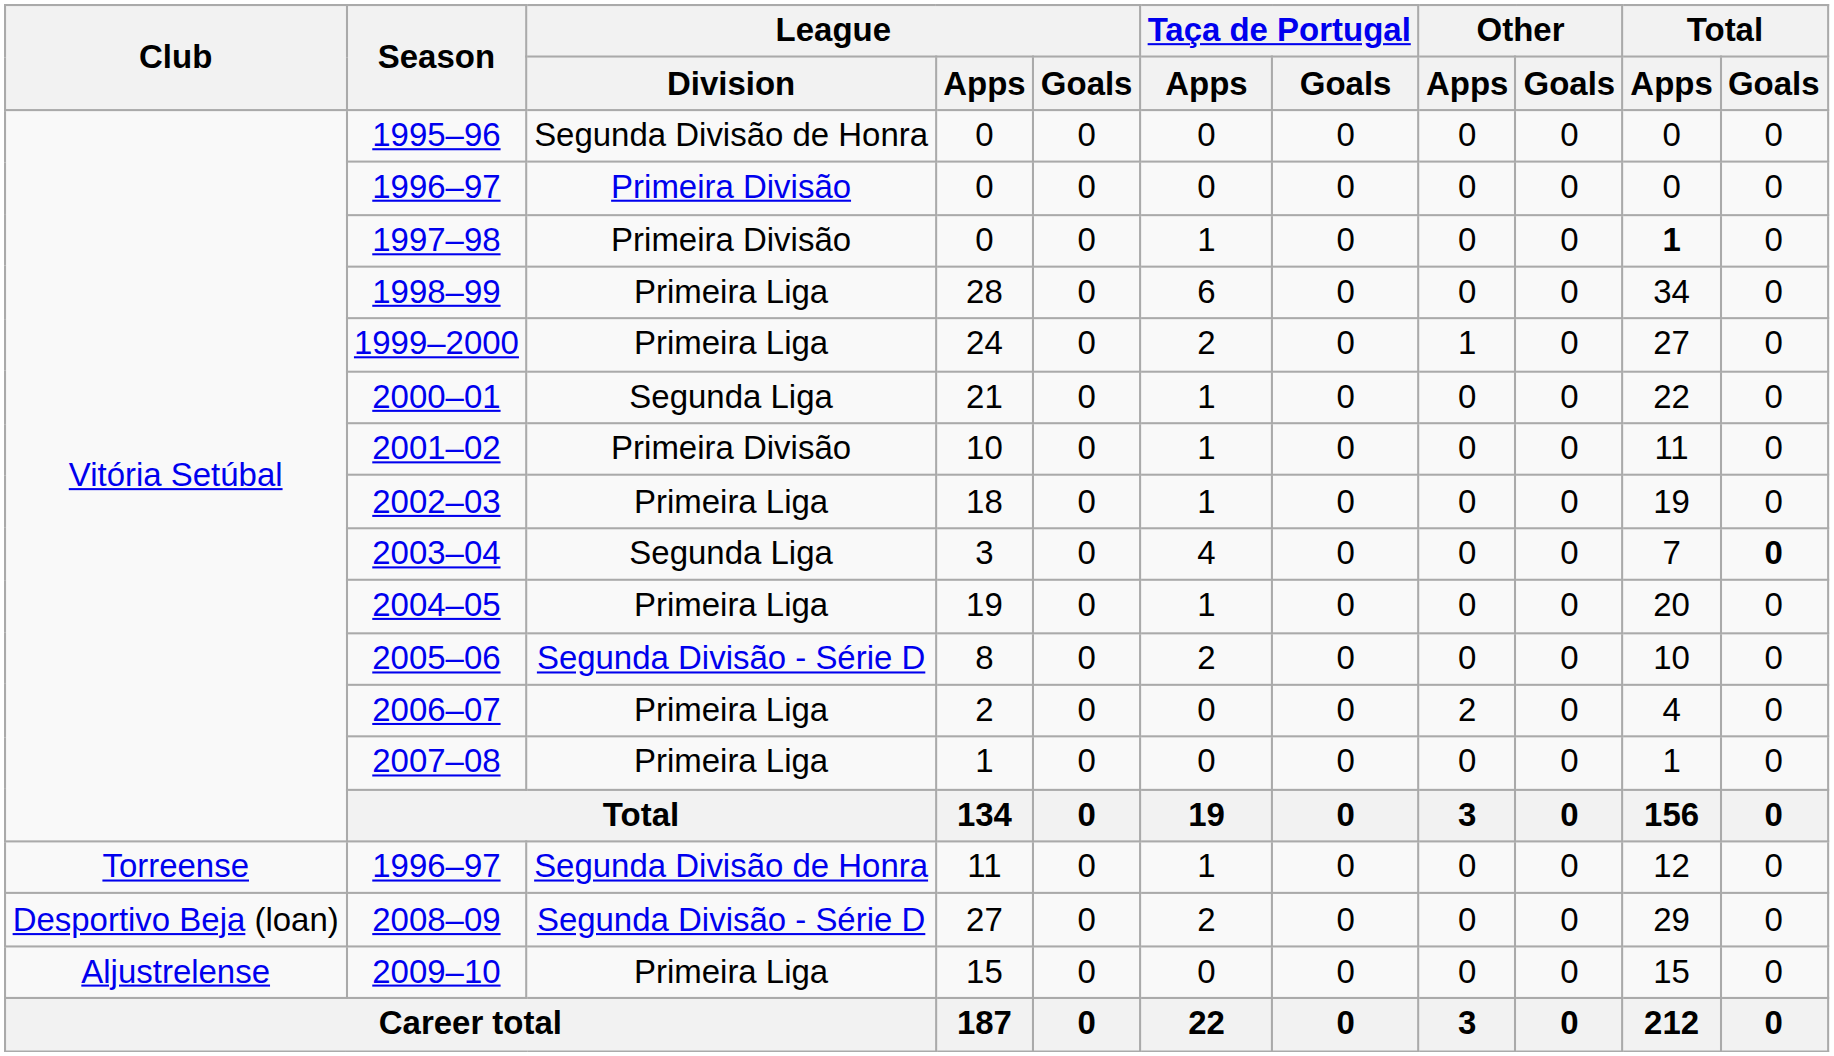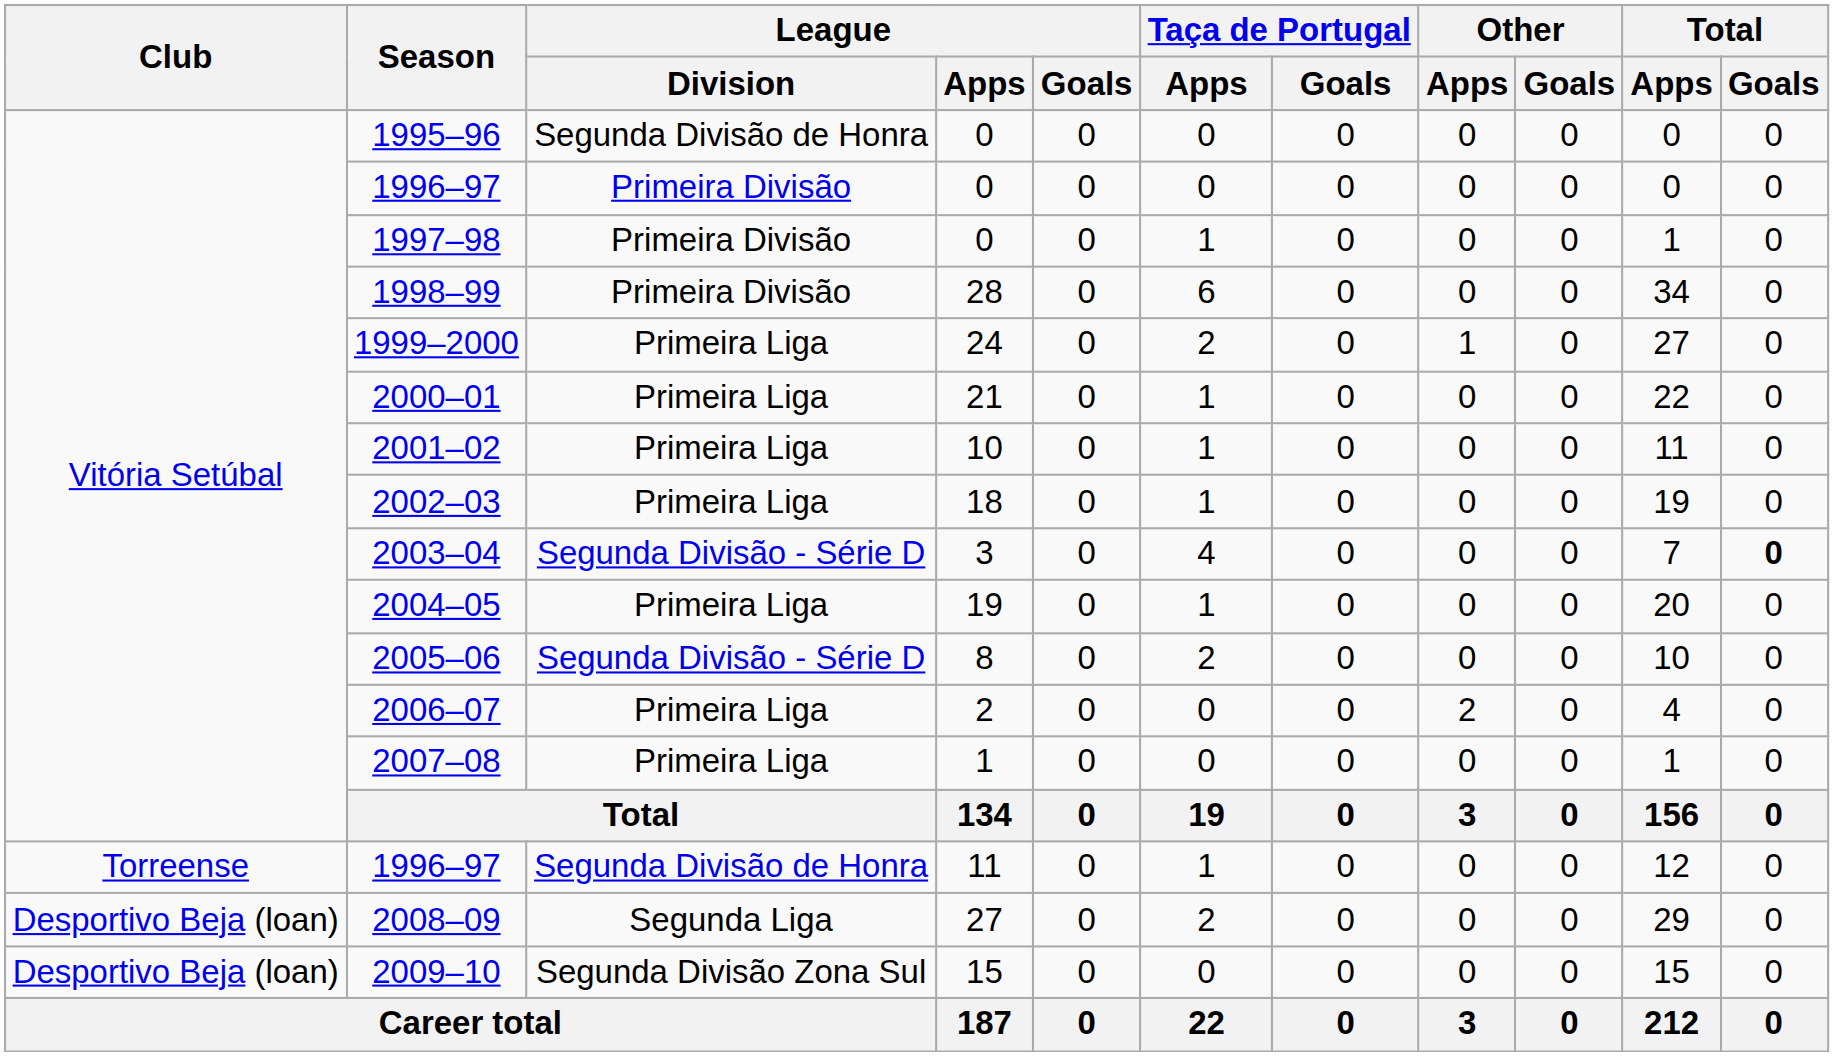1997–98 | Total / Apps: bold -> normal
1998–99 | League / Division: Primeira Liga -> Primeira Divisão
2000–01 | League / Division: Segunda Liga -> Primeira Liga
2001–02 | League / Division: Primeira Divisão -> Primeira Liga
2003–04 | League / Division: Segunda Liga -> Segunda Divisão - Série D
2008–09 | League / Division: Segunda Divisão - Série D -> Segunda Liga
2009–10 | Club: Aljustrelense -> Desportivo Beja (loan)
2009–10 | League / Division: Primeira Liga -> Segunda Divisão Zona Sul
